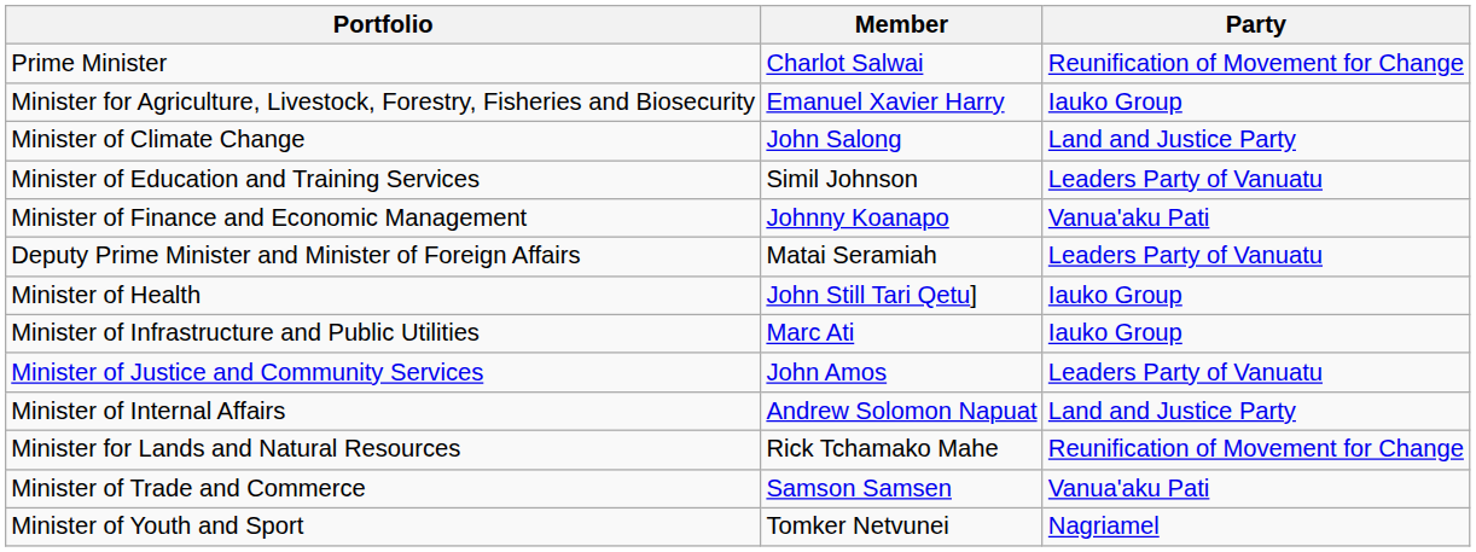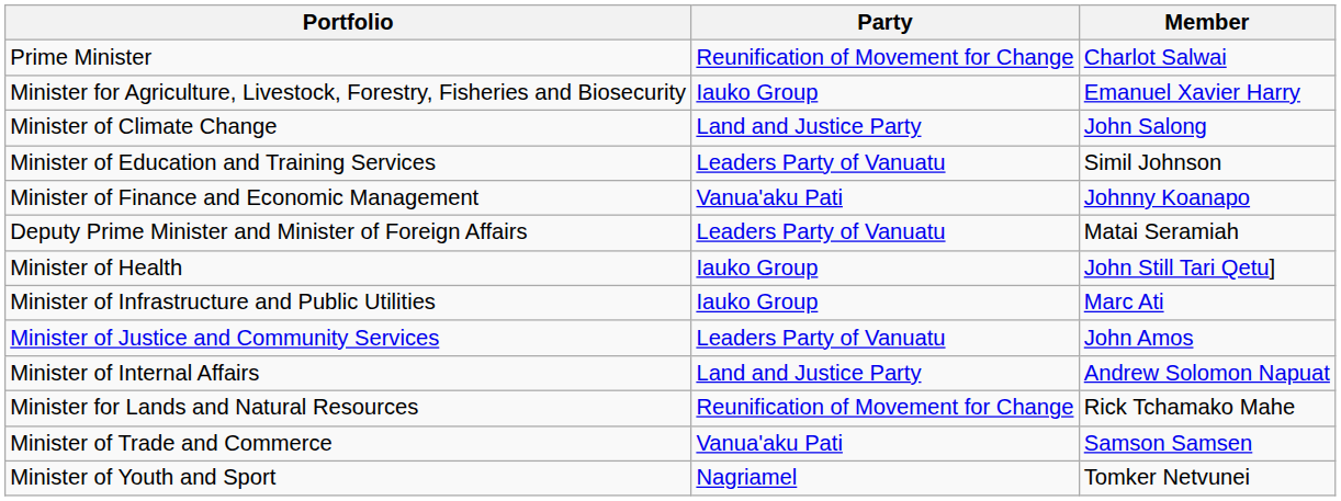columns swapped: Member <-> Party
